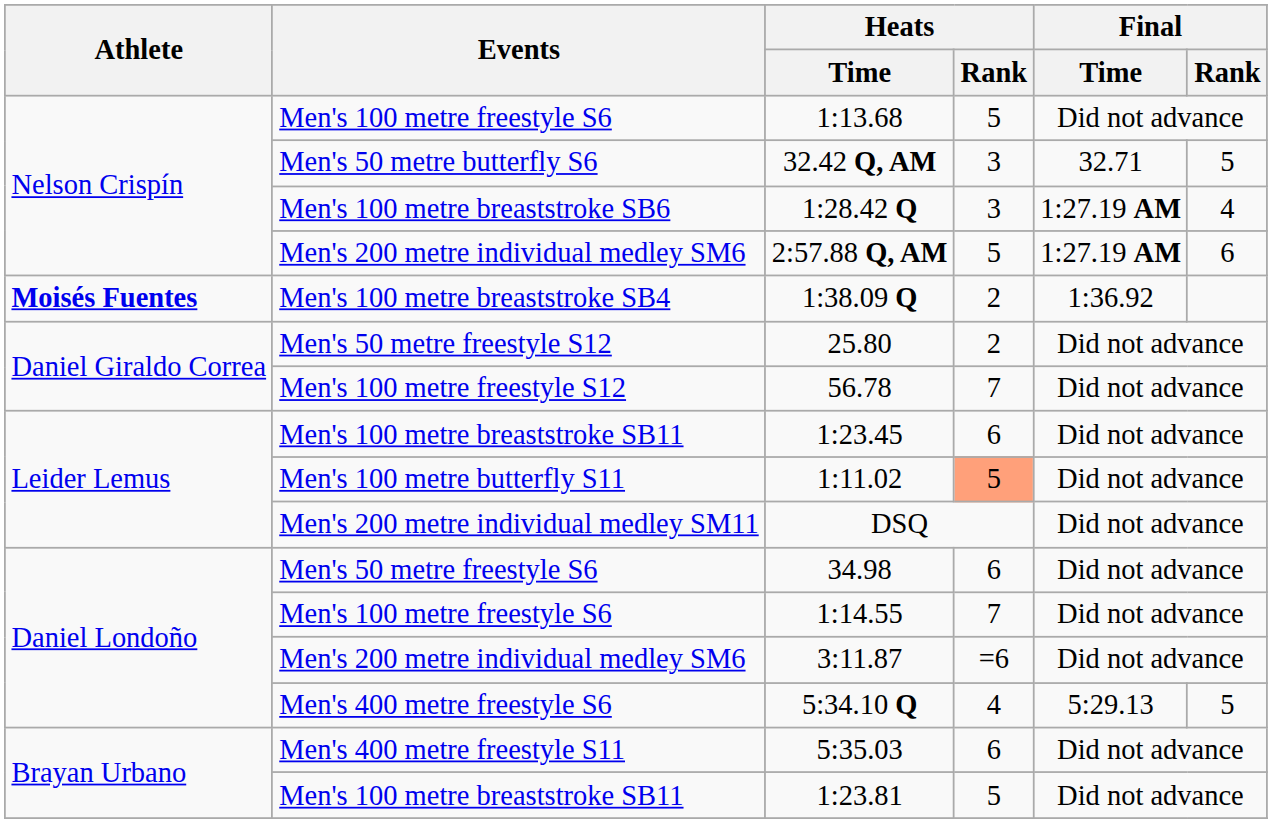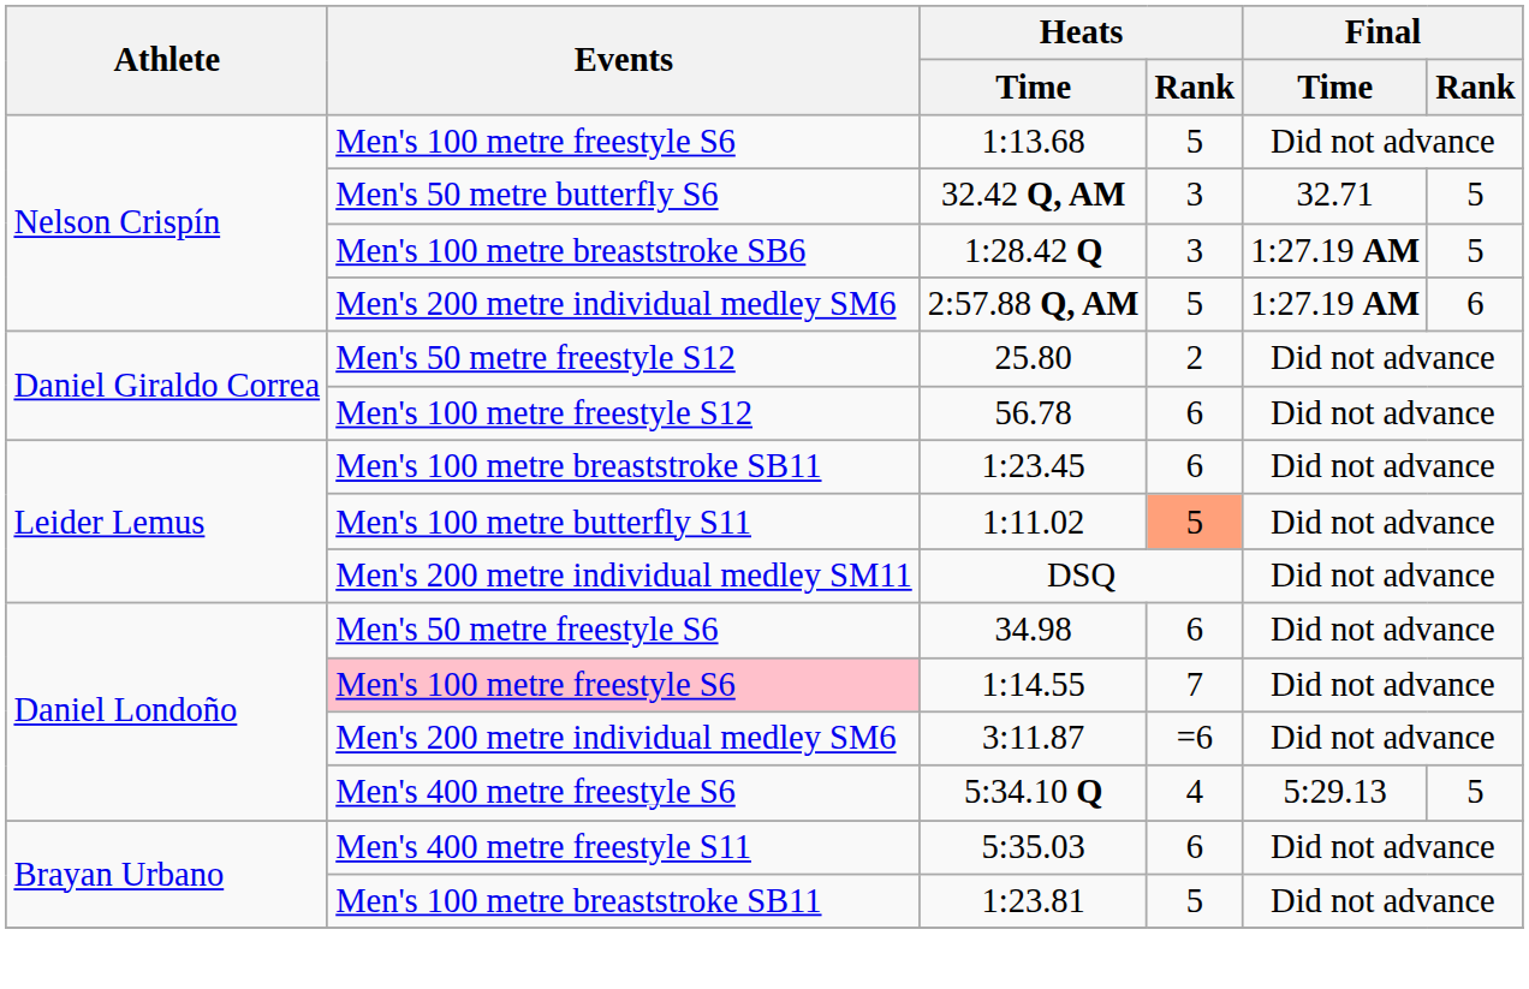1:28.42 Q | Final / Rank: 4 -> 5
- row: Moisés Fuentes | Men's 100 metre breaststroke SB4 | 1:38.09 Q | 2 | 1:36.92
56.78 | Heats / Rank: 7 -> 6
1:14.55 | Events: no background -> pink background
